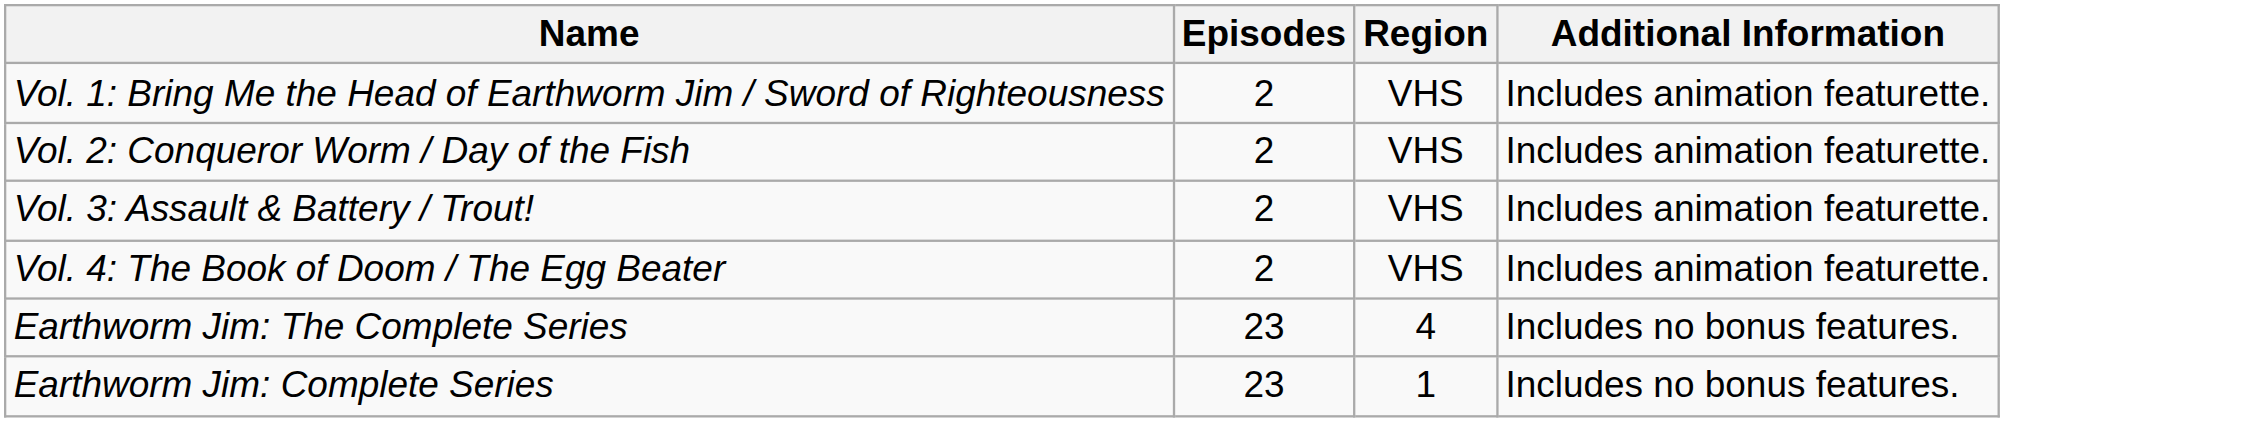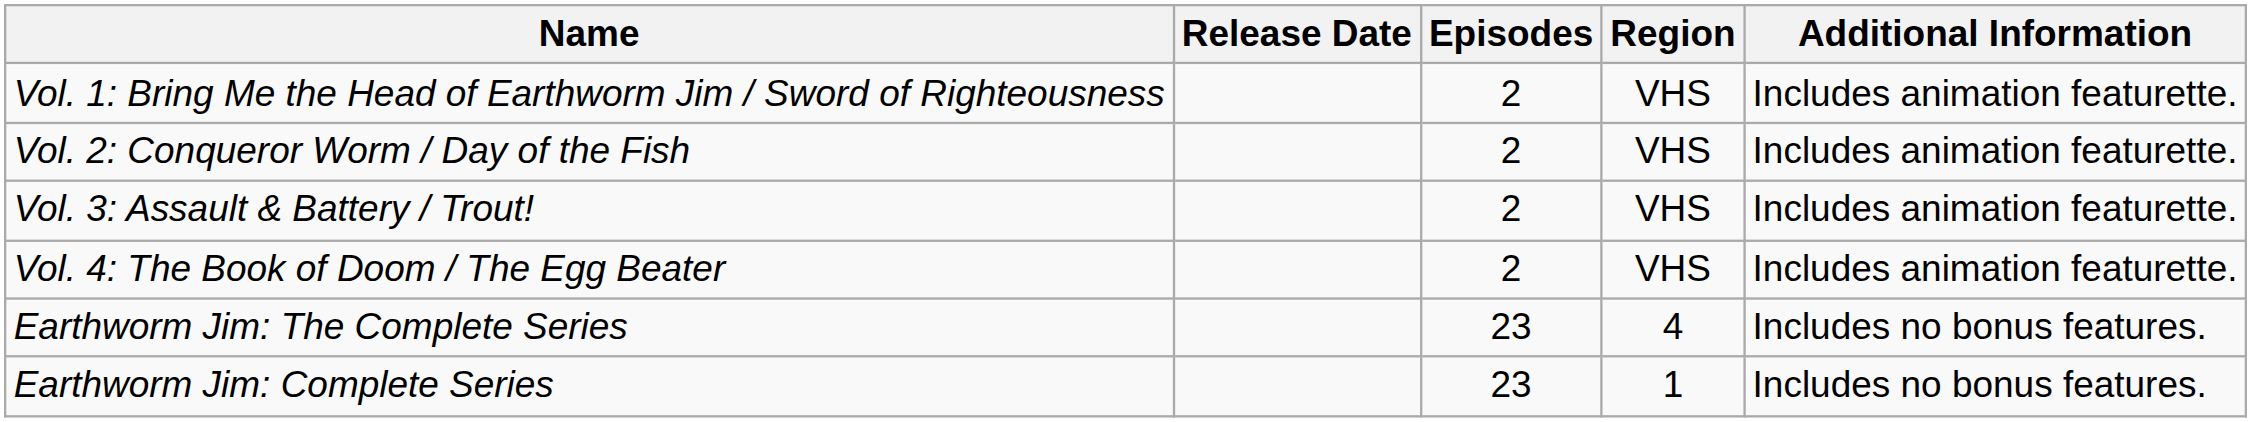+ column: Release Date
